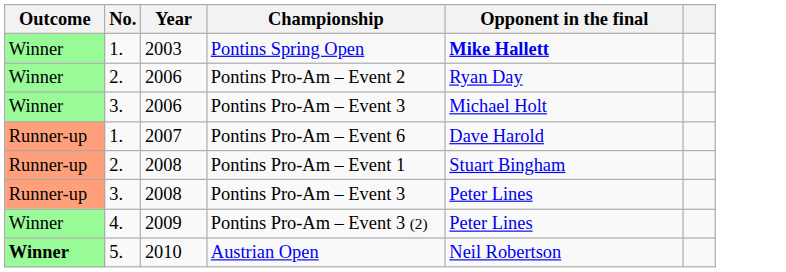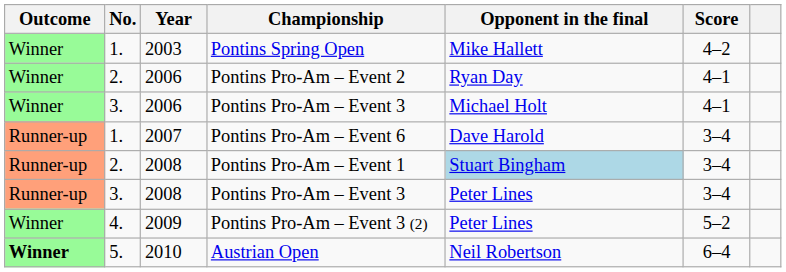+ column: Score | 4–2 | 4–1 | 4–1 | 3–4 | 3–4 | 3–4 | 5–2 | 6–4
Pontins Spring Open | Opponent in the final: bold -> normal
Pontins Pro-Am – Event 1 | Opponent in the final: no background -> lightblue background
